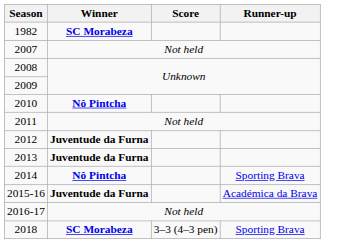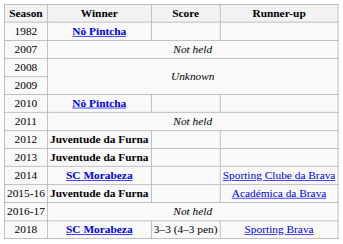1982 | Winner: SC Morabeza -> Nô Pintcha
2014 | Winner: Nô Pintcha -> SC Morabeza
2014 | Runner-up: Sporting Brava -> Sporting Clube da Brava
